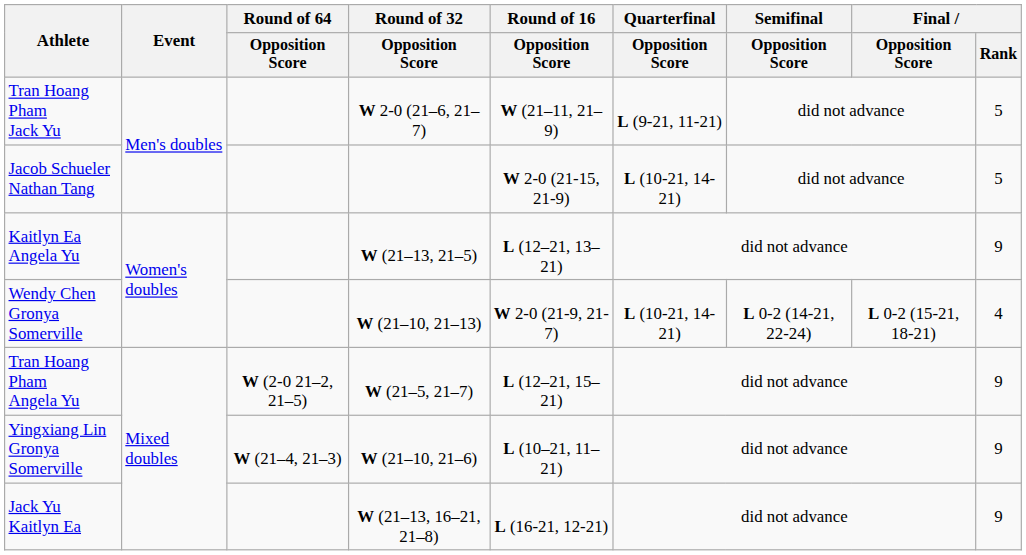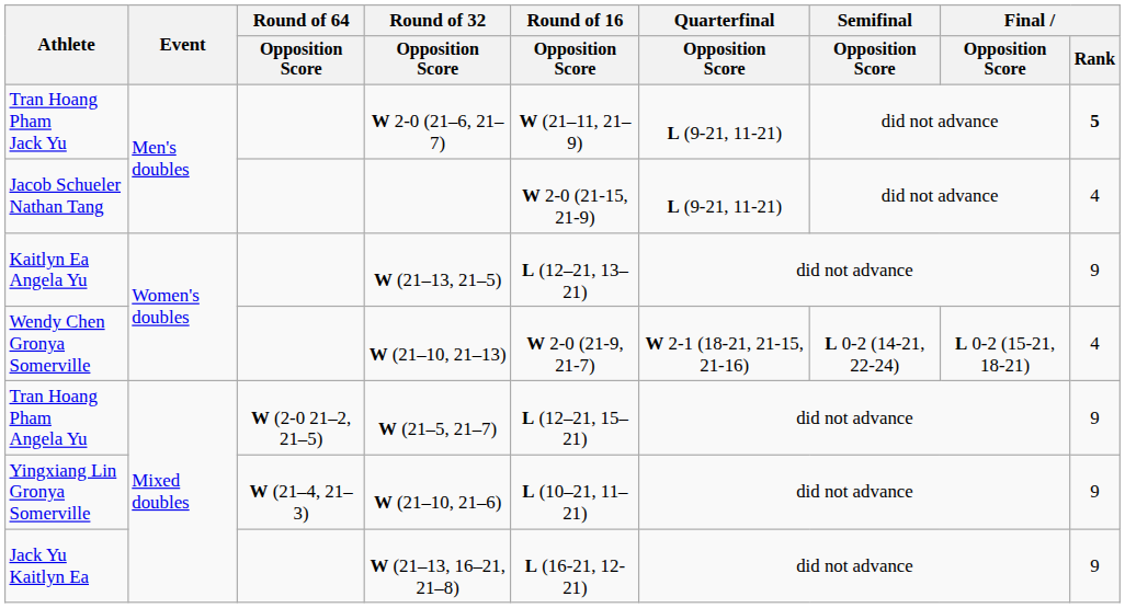Tran Hoang Pham Jack Yu | Final / Rank: normal -> bold
Jacob Schueler Nathan Tang | Quarterfinal / Opposition Score: L (10-21, 14-21) -> L (9-21, 11-21)
Jacob Schueler Nathan Tang | Final / Rank: 5 -> 4
Wendy Chen Gronya Somerville | Quarterfinal / Opposition Score: L (10-21, 14-21) -> W 2-1 (18-21, 21-15, 21-16)
